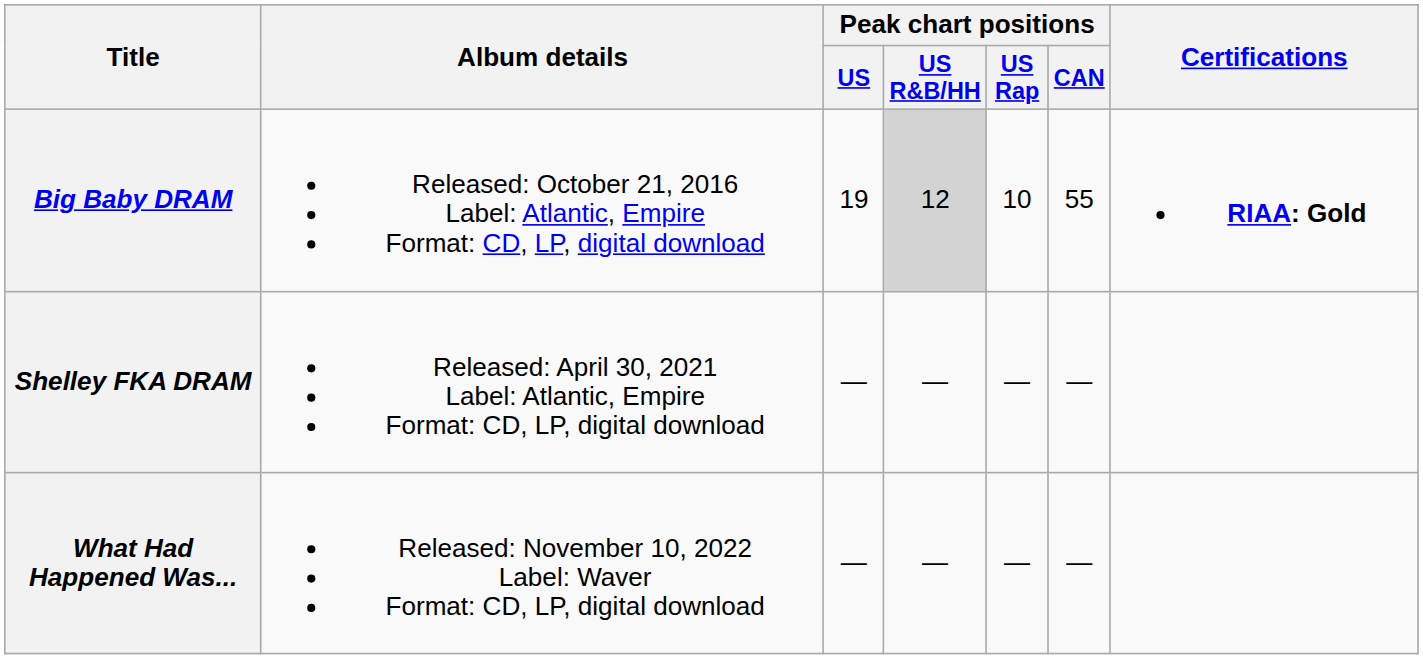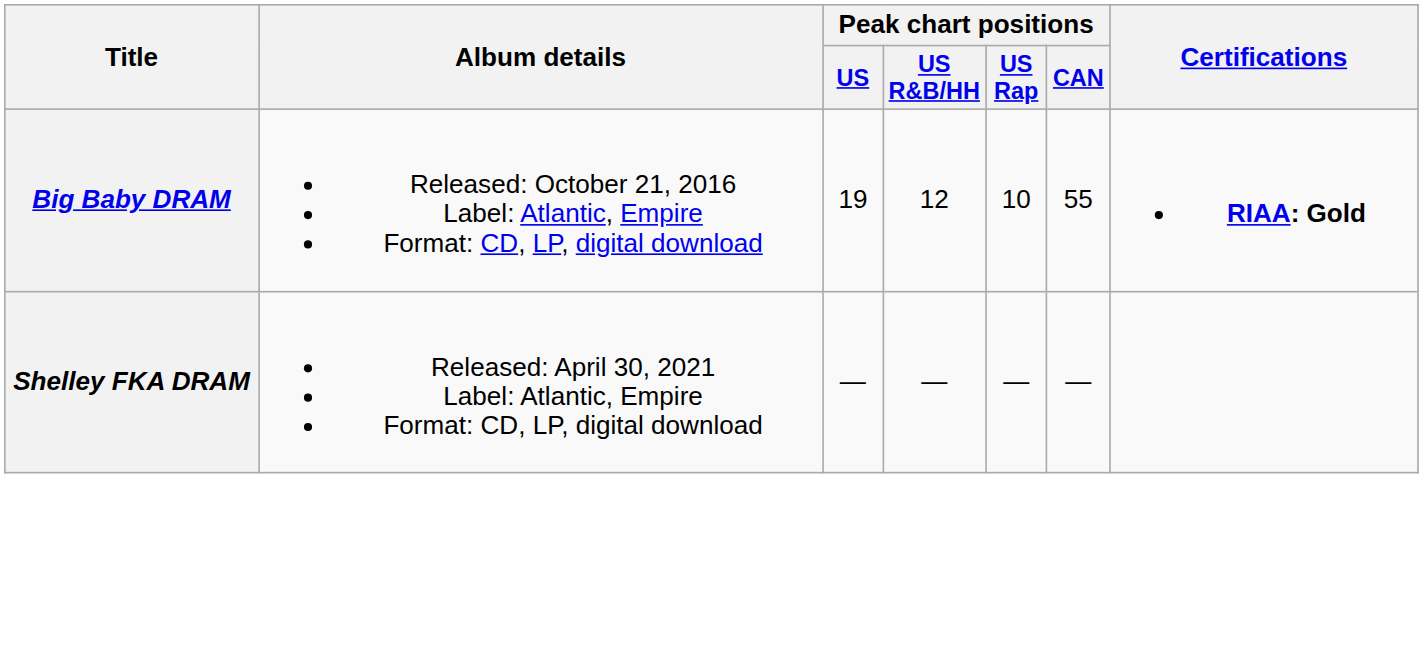Big Baby DRAM | Peak chart positions / US R&B/HH: lightgrey background -> no background
- row: What Had Happened Was... | Released: November 10, 2022 Label: Waver Format: CD, LP, digital download | — | — | — | —
